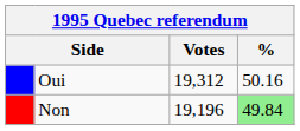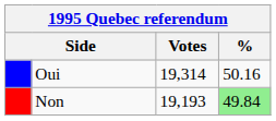Oui | Votes: 19,312 -> 19,314
Non | Votes: 19,196 -> 19,193
